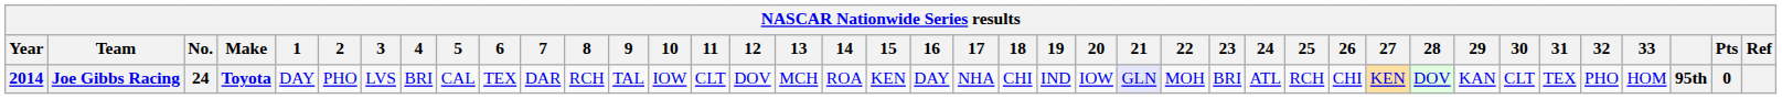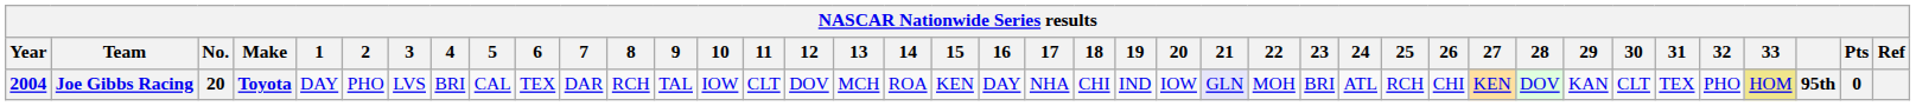Joe Gibbs Racing | Year: 2014 -> 2004
Joe Gibbs Racing | No.: 24 -> 20
Joe Gibbs Racing | 33: no background -> khaki background
